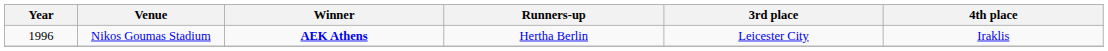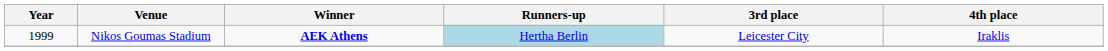Nikos Goumas Stadium | Year: 1996 -> 1999
Nikos Goumas Stadium | Runners-up: no background -> lightblue background
